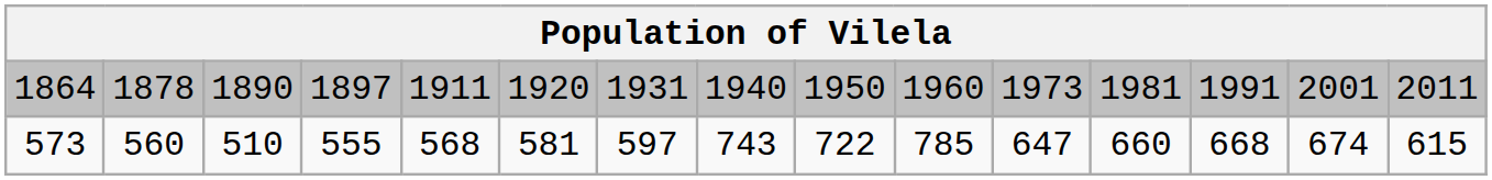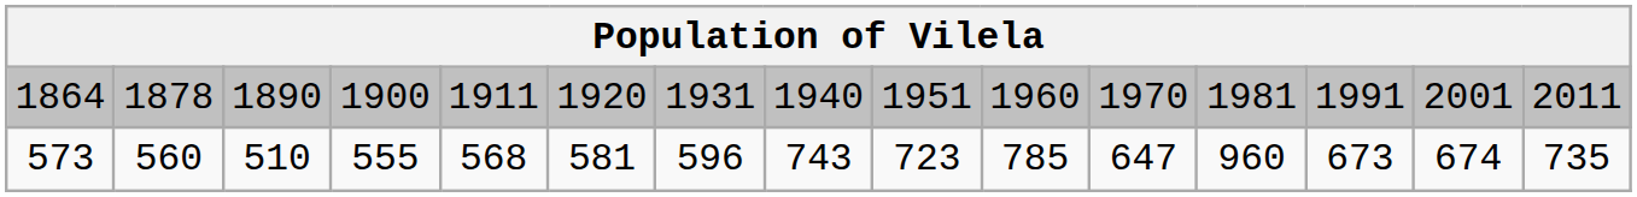1864 | column 4: 1897 -> 1900
1864 | column 9: 1950 -> 1951
1864 | column 11: 1973 -> 1970
573 | column 7: 597 -> 596
573 | column 9: 722 -> 723
573 | column 12: 660 -> 960
573 | column 13: 668 -> 673
573 | column 15: 615 -> 735
